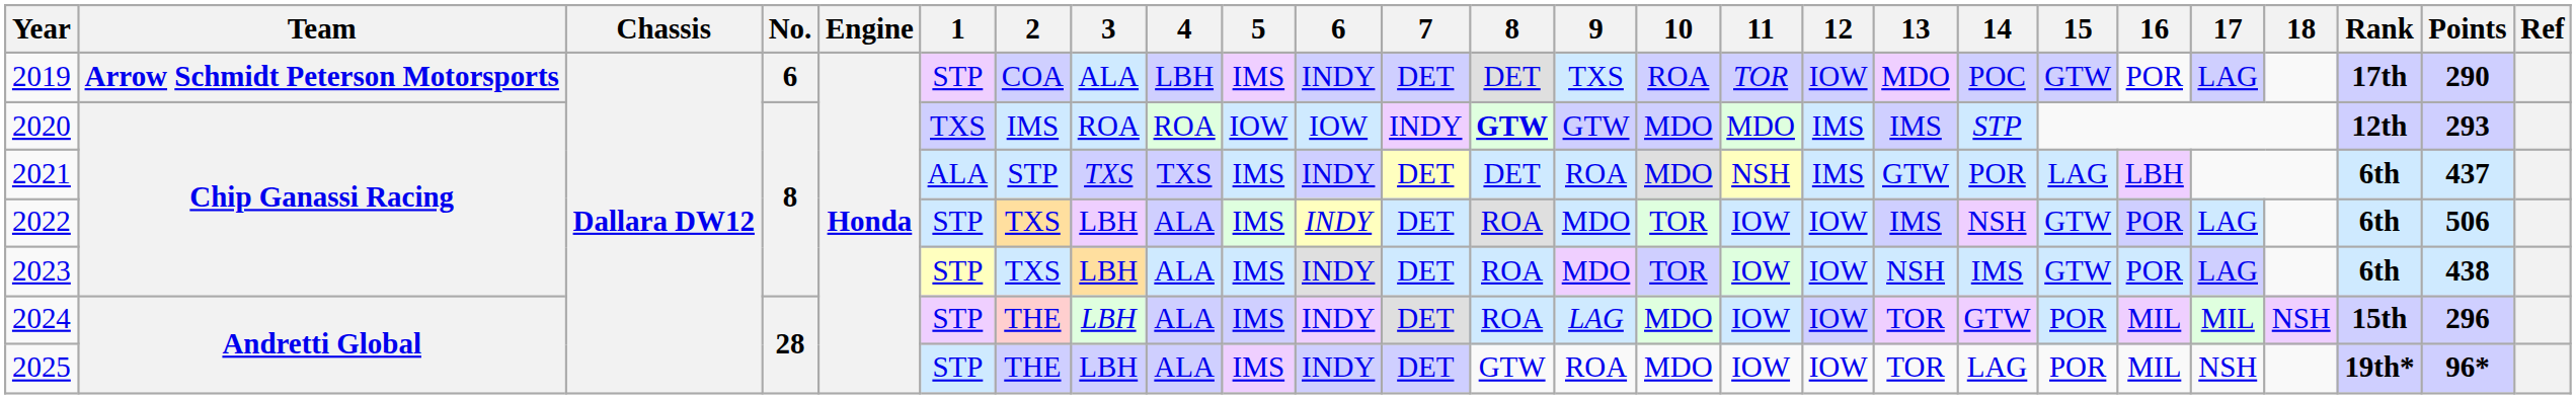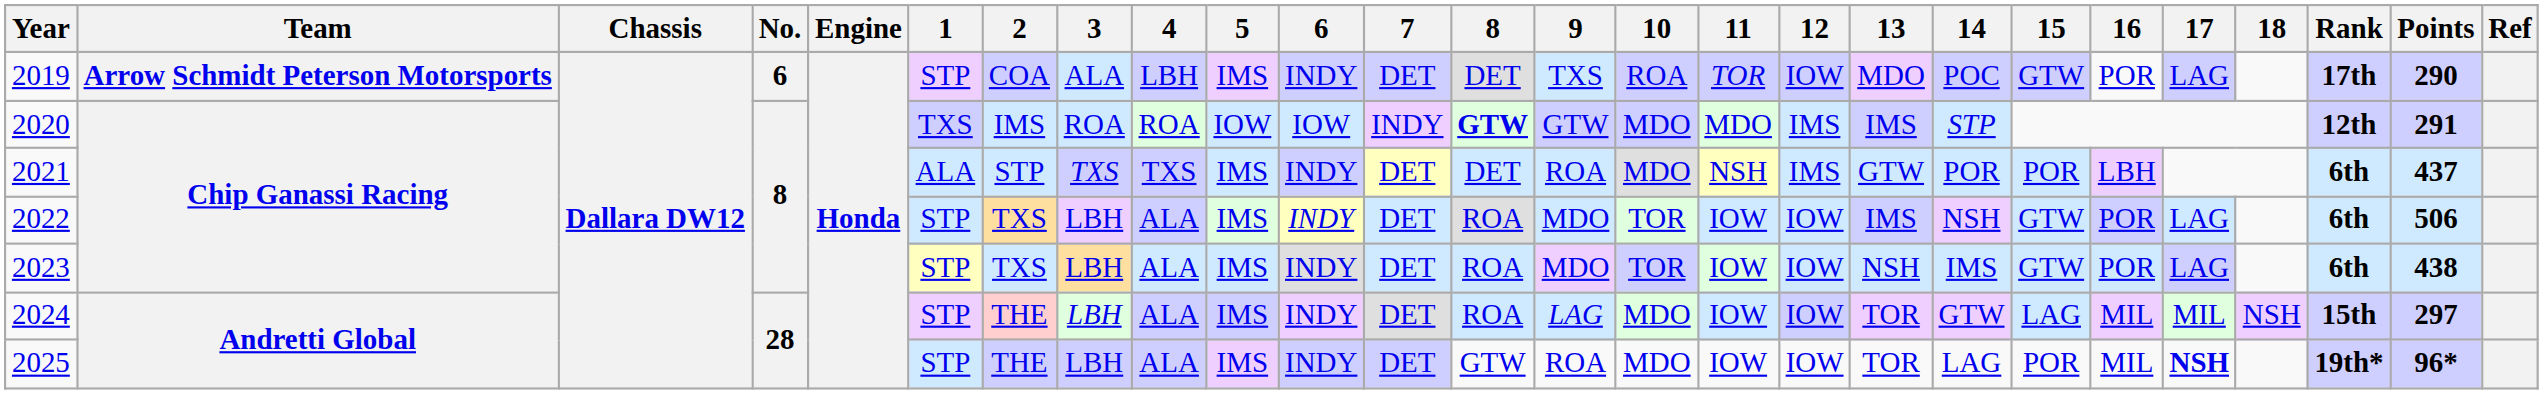2020 | Points: 293 -> 291
2021 | 15: LAG -> POR
2024 | 15: POR -> LAG
2024 | Points: 296 -> 297
2025 | 17: normal -> bold
